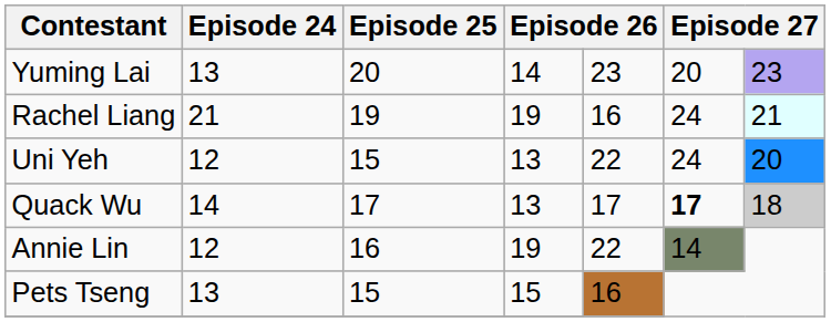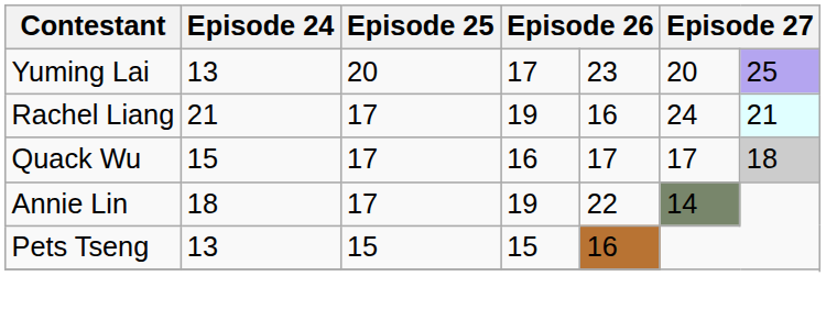Yuming Lai | column 4: 14 -> 17
Yuming Lai | column 7: 23 -> 25
Rachel Liang | Episode 25: 19 -> 17
- row: Uni Yeh | 12 | 15 | 13 | 22 | 24 | 20
Quack Wu | Episode 24: 14 -> 15
Quack Wu | column 4: 13 -> 16
Quack Wu | column 6: bold -> normal
Annie Lin | Episode 24: 12 -> 18
Annie Lin | Episode 25: 16 -> 17
